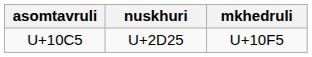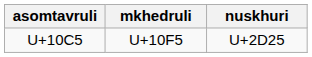columns swapped: nuskhuri <-> mkhedruli
